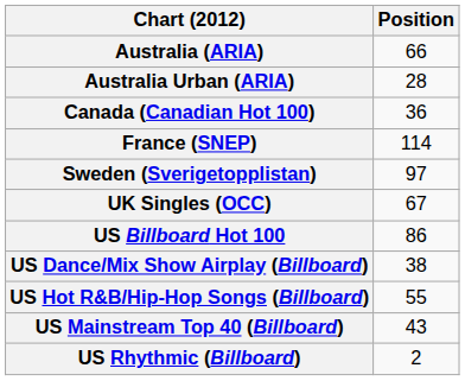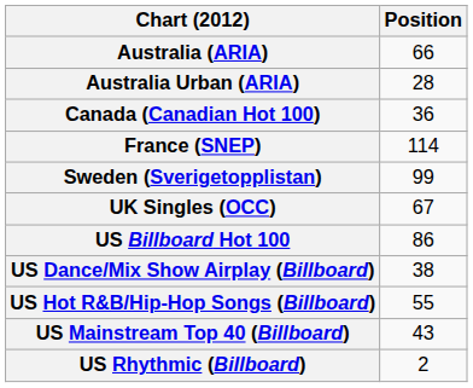Sweden (Sverigetopplistan) | Position: 97 -> 99
